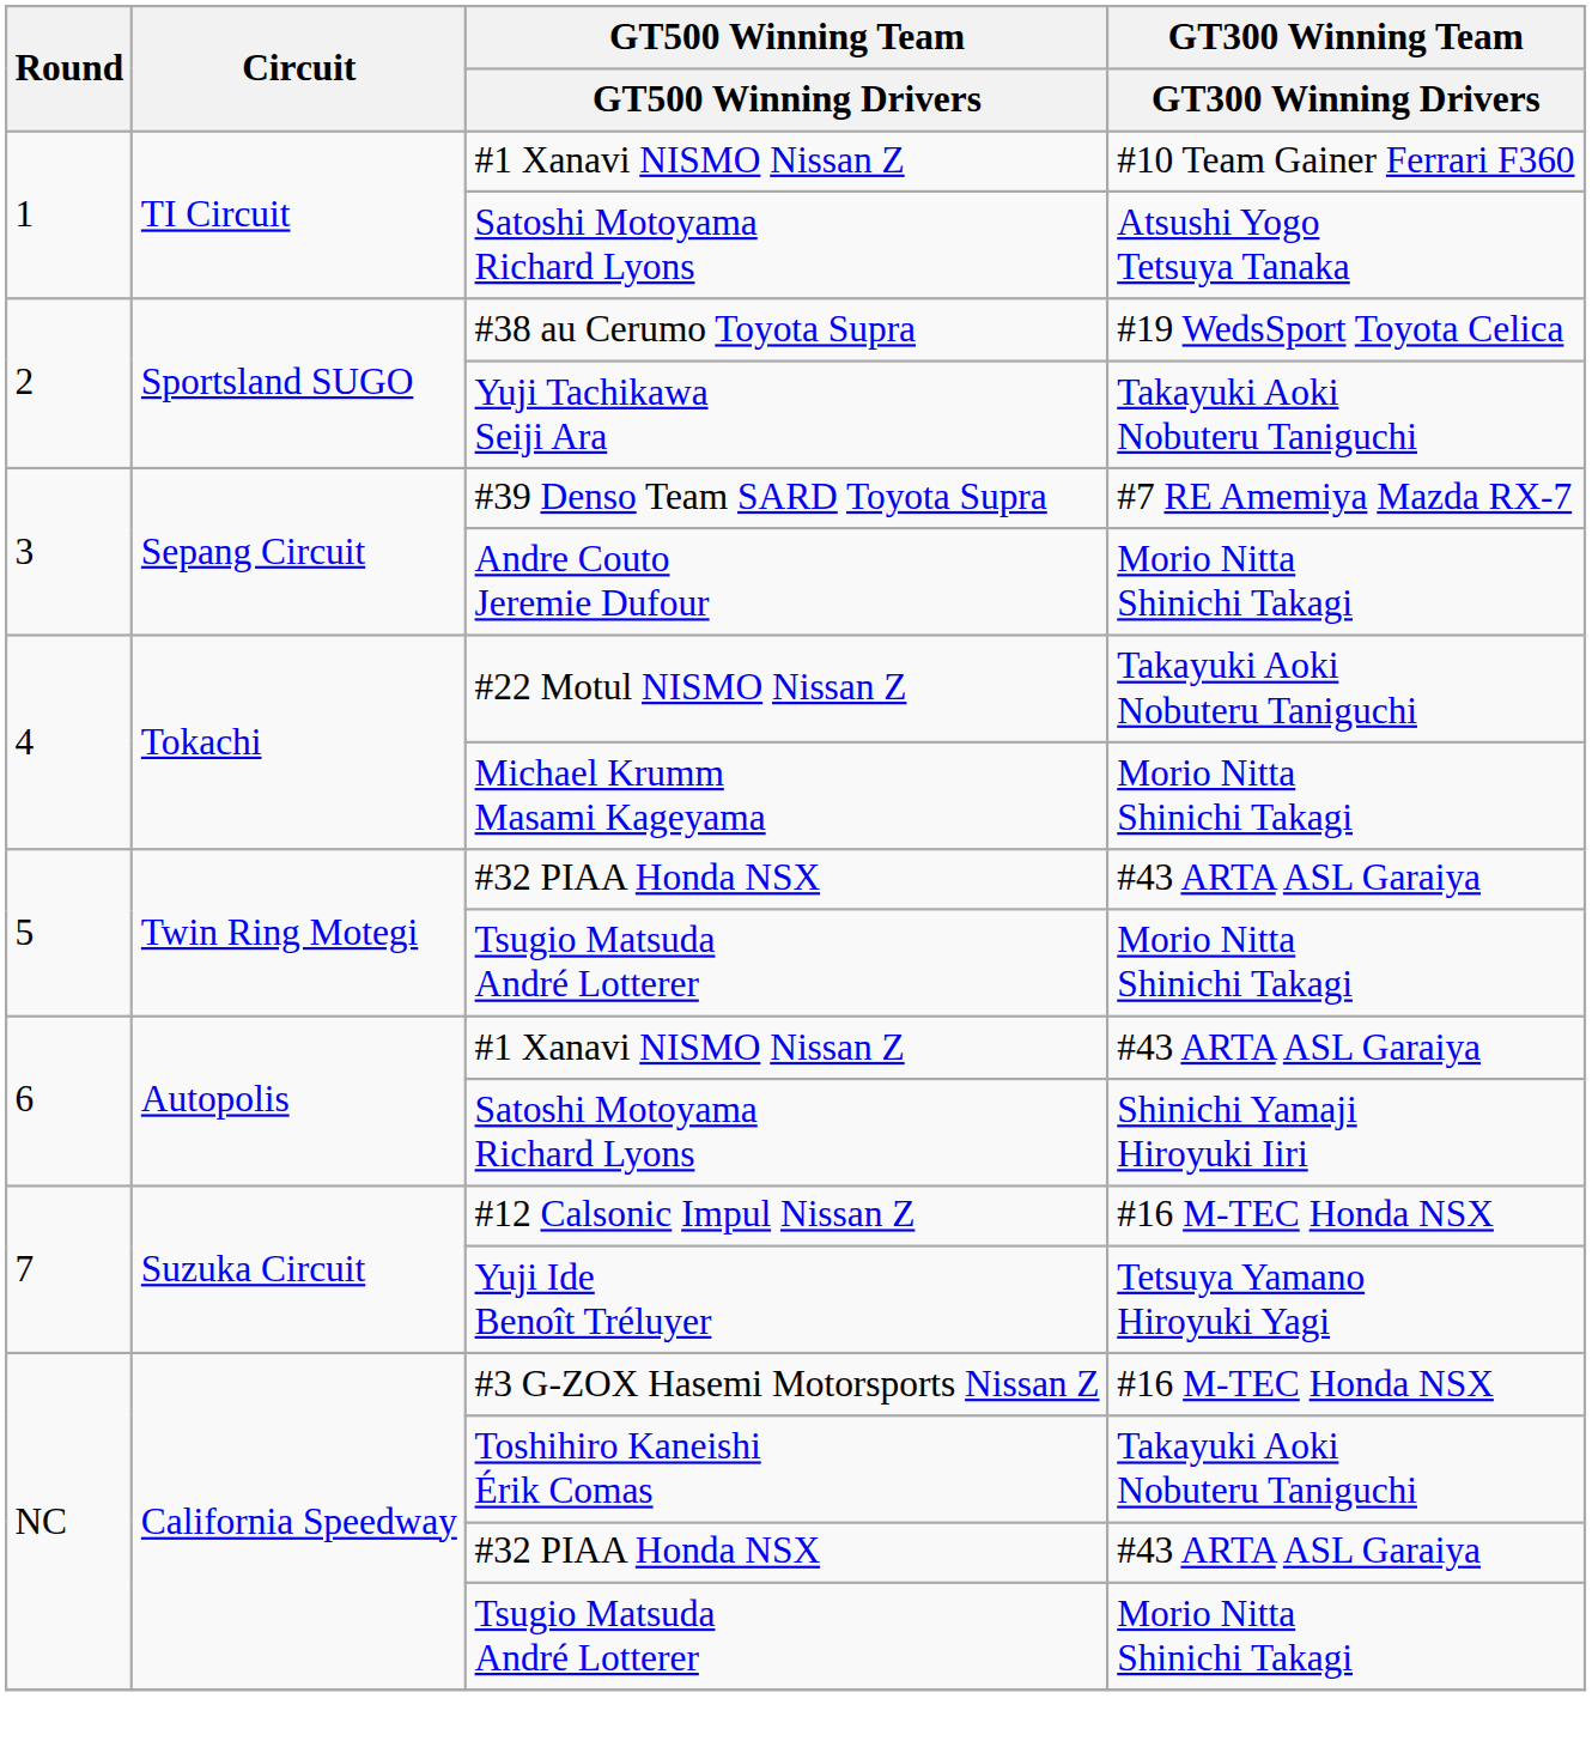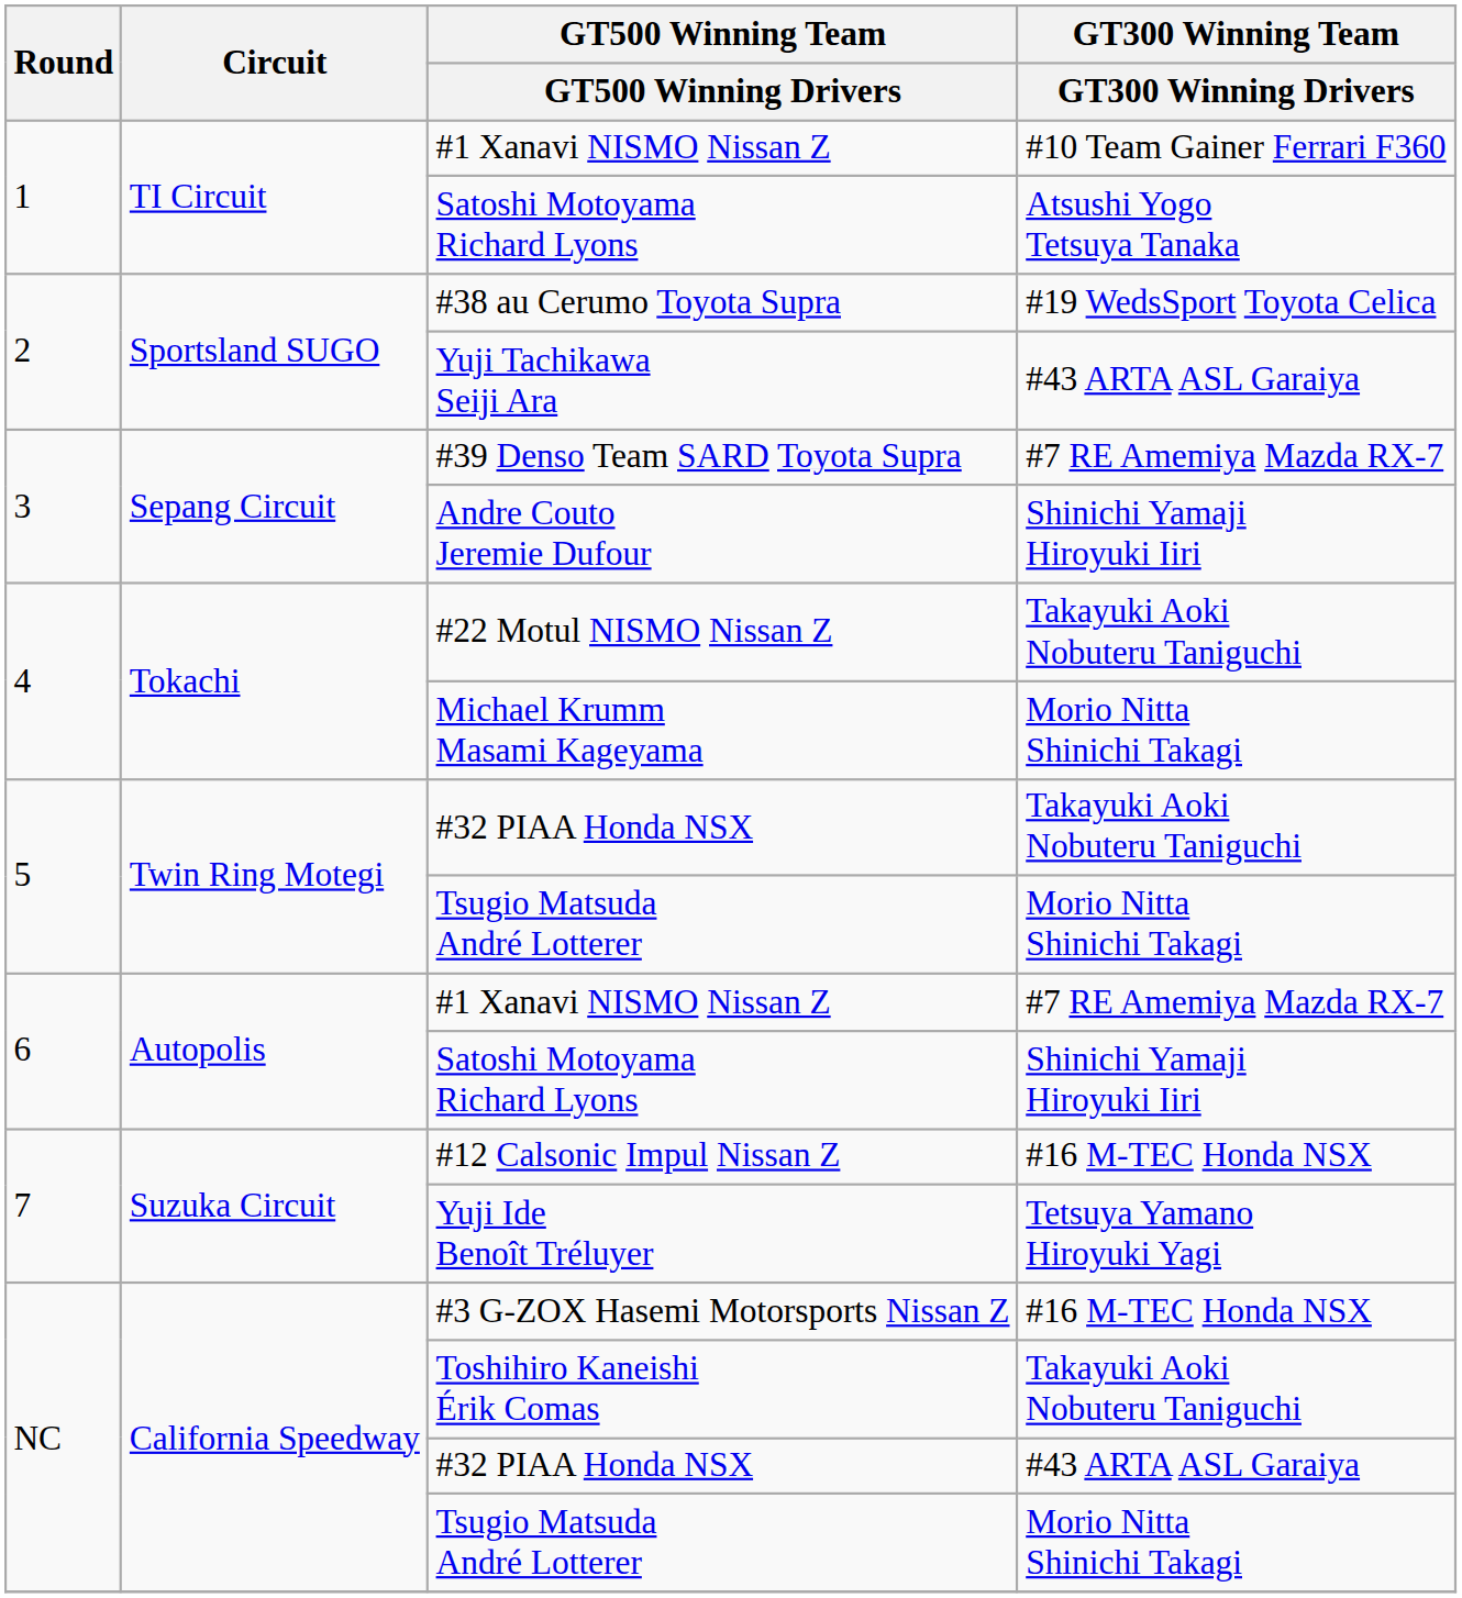Yuji Tachikawa Seiji Ara | GT300 Winning Team / GT300 Winning Drivers: Takayuki Aoki Nobuteru Taniguchi -> #43 ARTA ASL Garaiya
Andre Couto Jeremie Dufour | GT300 Winning Team / GT300 Winning Drivers: Morio Nitta Shinichi Takagi -> Shinichi Yamaji Hiroyuki Iiri
5 / #32 PIAA Honda NSX | GT300 Winning Team / GT300 Winning Drivers: #43 ARTA ASL Garaiya -> Takayuki Aoki Nobuteru Taniguchi
6 / #1 Xanavi NISMO Nissan Z | GT300 Winning Team / GT300 Winning Drivers: #43 ARTA ASL Garaiya -> #7 RE Amemiya Mazda RX-7
